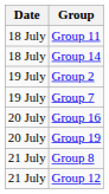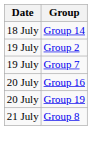- row: 18 July | Group 11
- row: 21 July | Group 12
